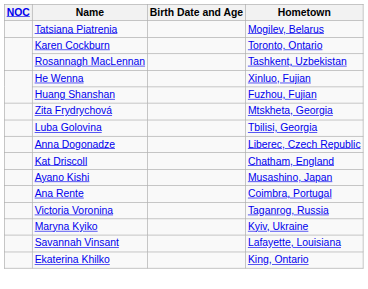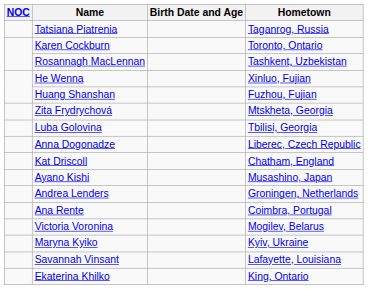Tatsiana Piatrenia | Hometown: Mogilev, Belarus -> Taganrog, Russia
+ row: Andrea Lenders | Groningen, Netherlands
Victoria Voronina | Hometown: Taganrog, Russia -> Mogilev, Belarus
